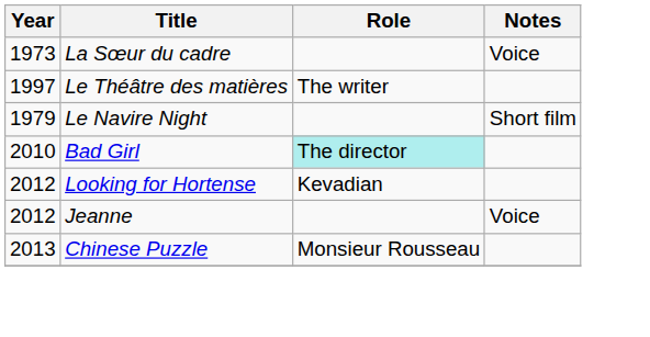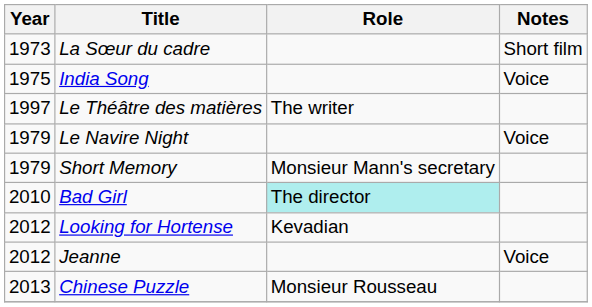La Sœur du cadre | Notes: Voice -> Short film
+ row: 1975 | India Song | Voice
Le Navire Night | Notes: Short film -> Voice
+ row: 1979 | Short Memory | Monsieur Mann's secretary
